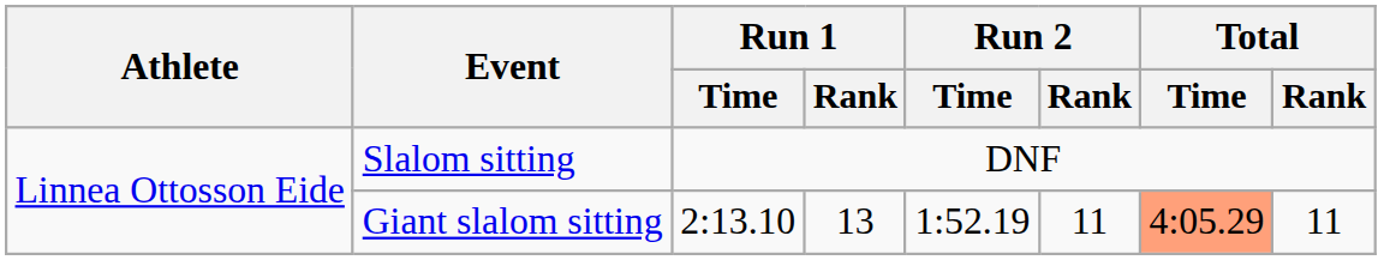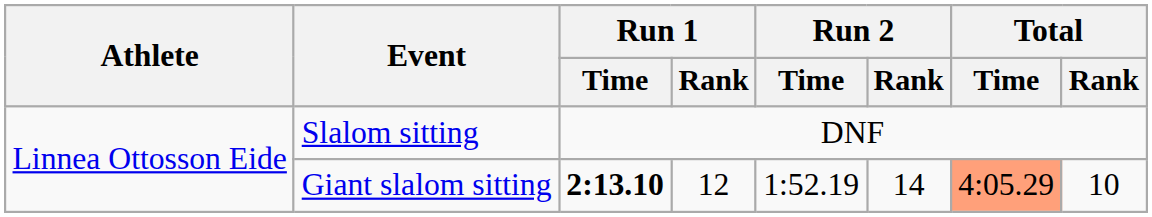Giant slalom sitting | Run 1 / Time: normal -> bold
Giant slalom sitting | Run 1 / Rank: 13 -> 12
Giant slalom sitting | Run 2 / Rank: 11 -> 14
Giant slalom sitting | Total / Rank: 11 -> 10
